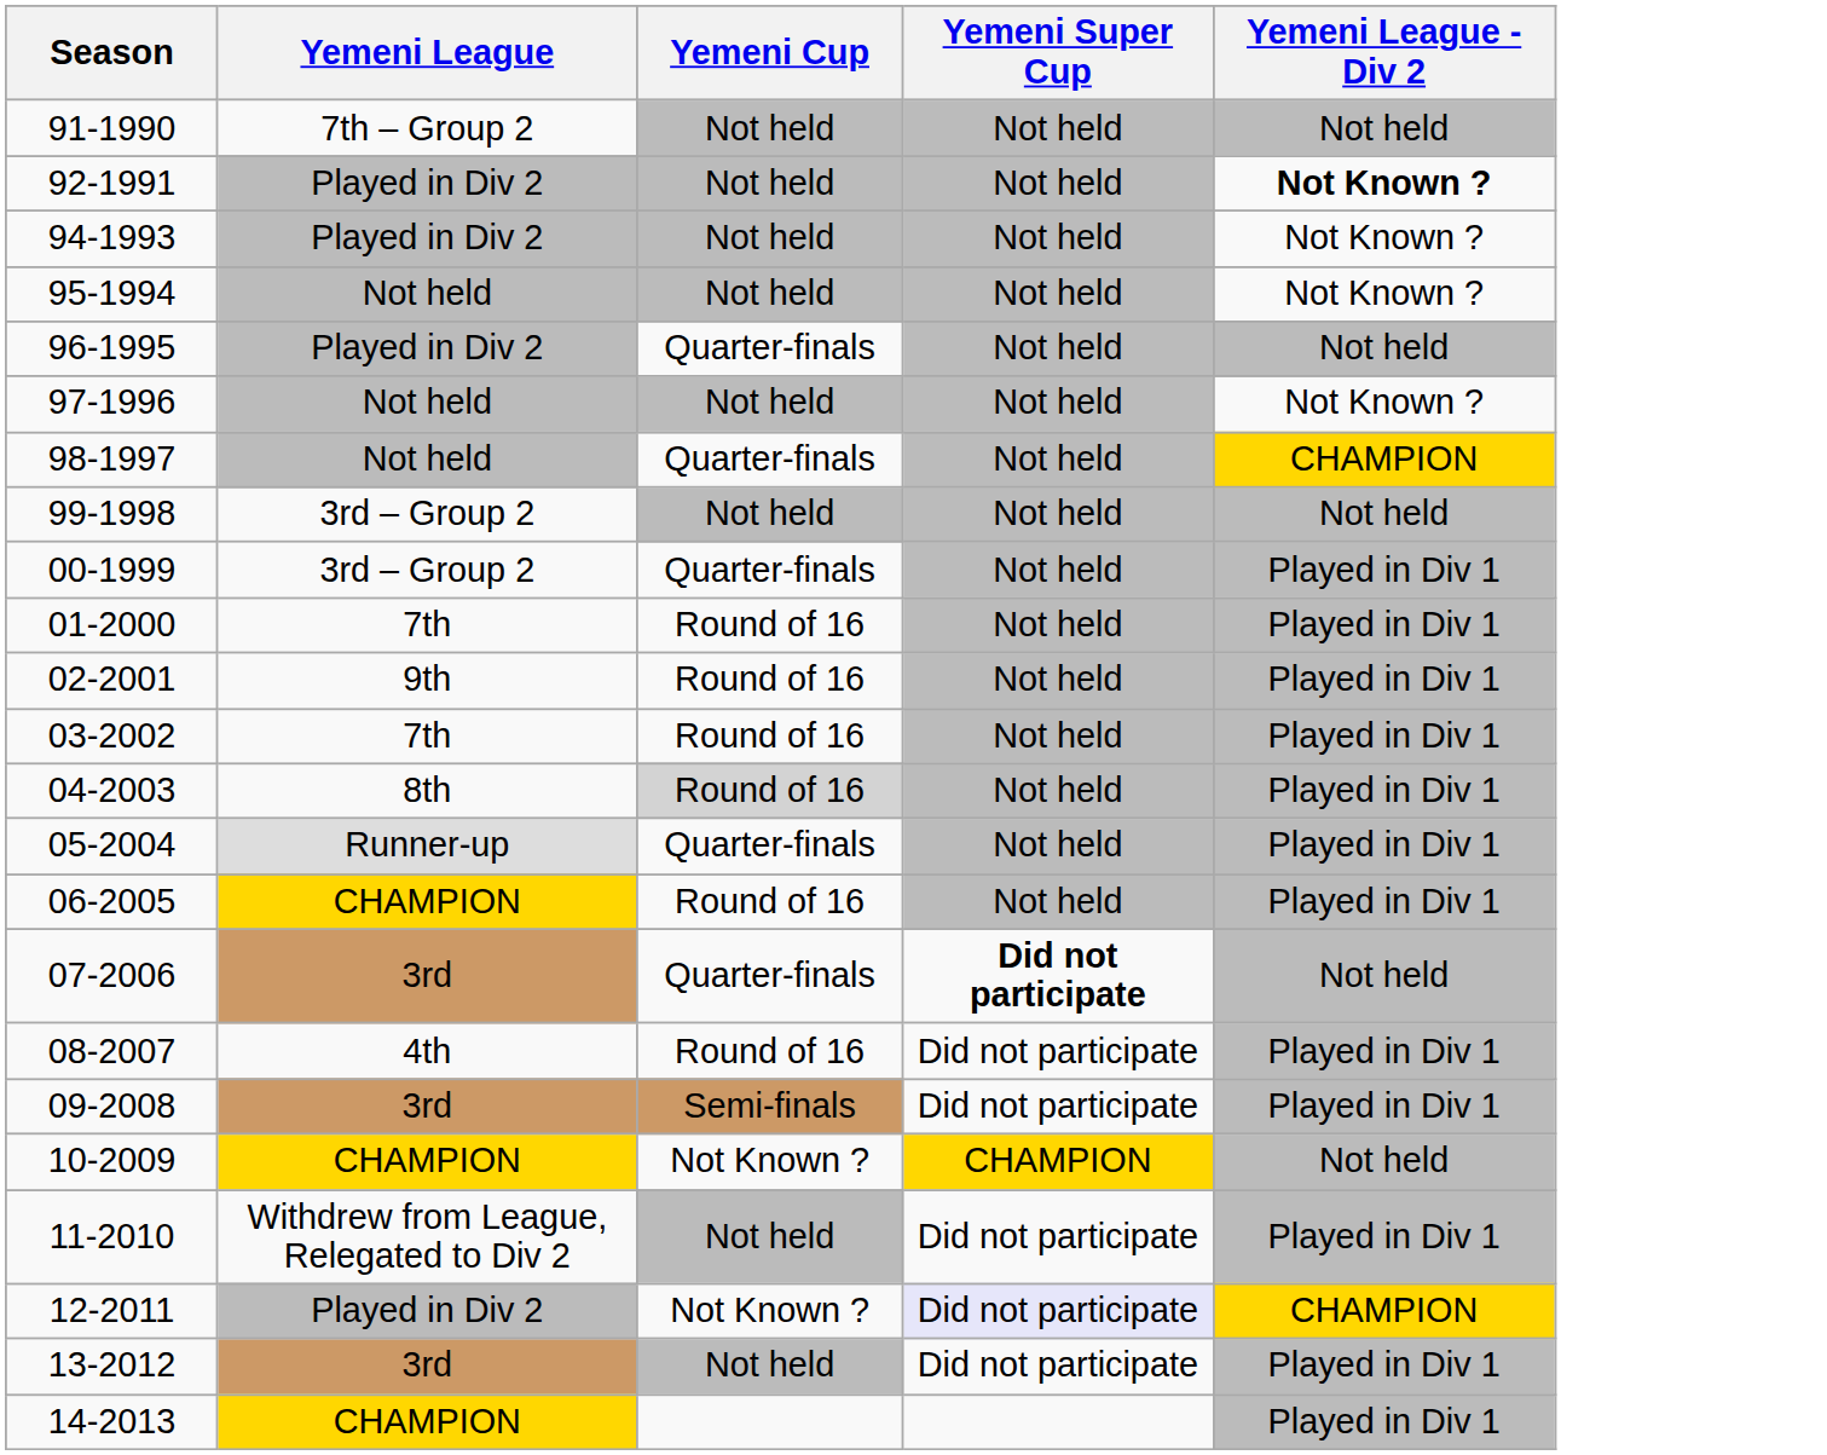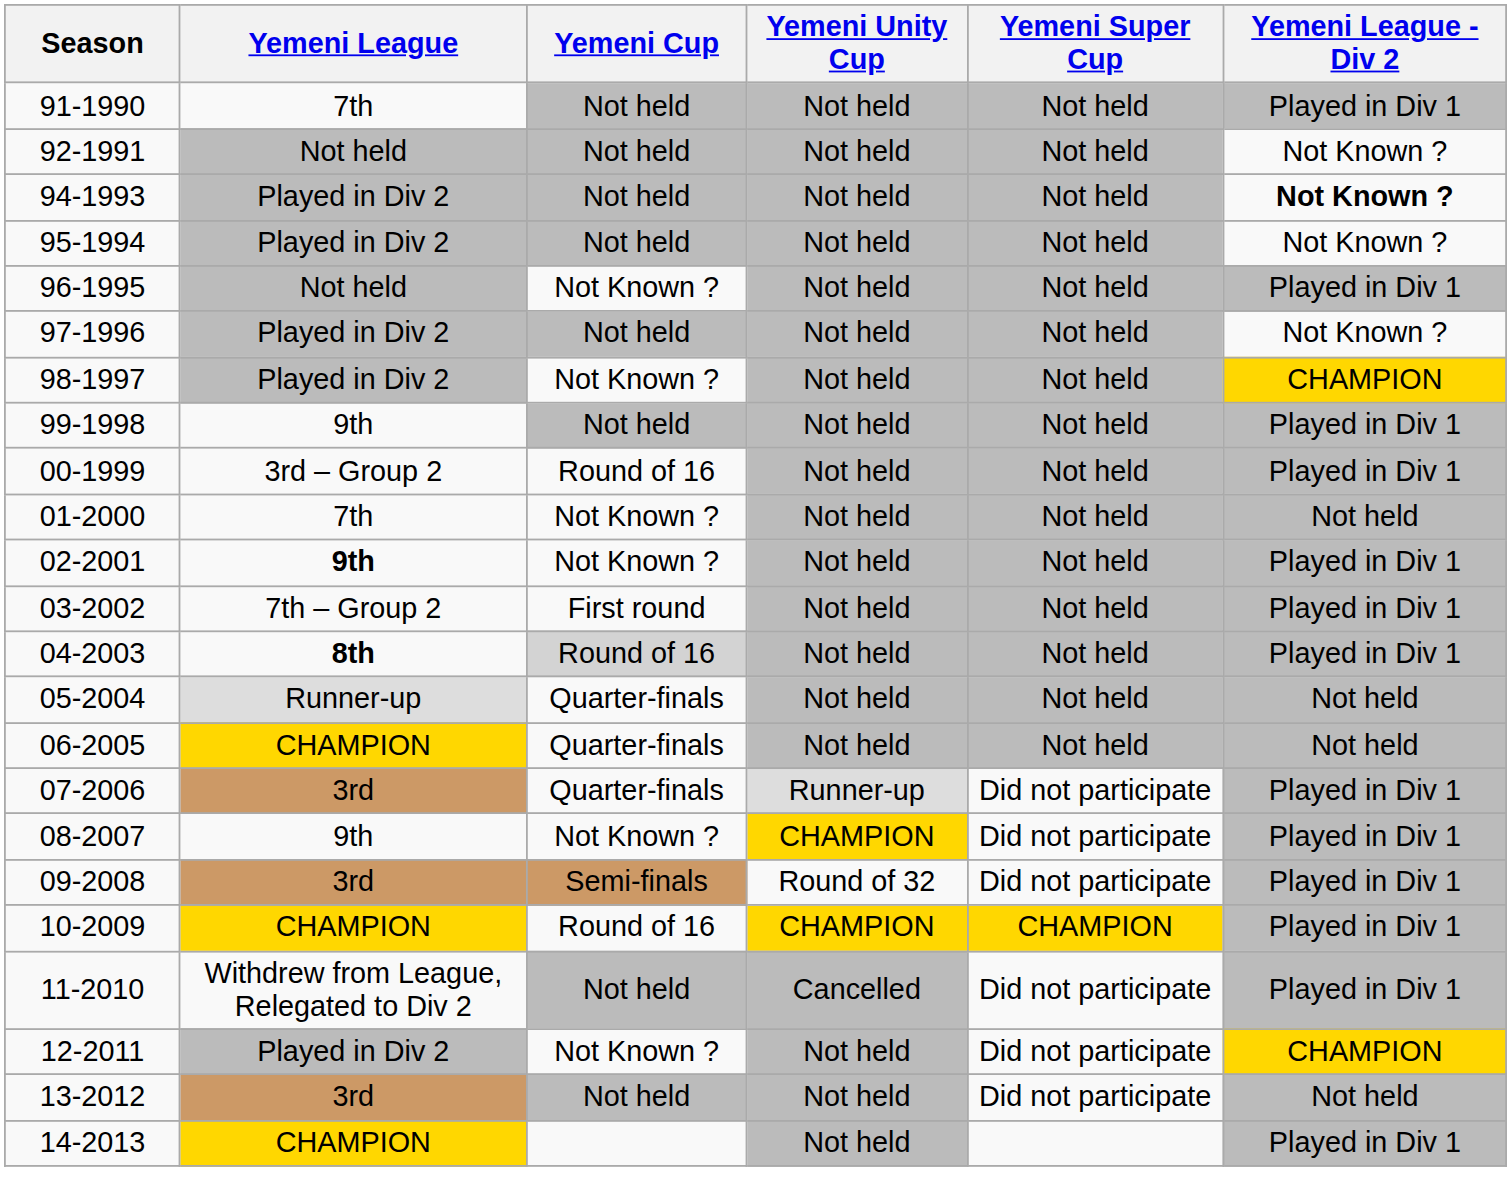+ column: Yemeni Unity Cup | Not held | Not held | Not held | Not held | Not held | Not held | Not held | Not held | Not held | Not held | Not held | Not held | Not held | Not held | Not held | Runner-up | CHAMPION | Round of 32 | CHAMPION | Cancelled | Not held | Not held | Not held
91-1990 | Yemeni League: 7th – Group 2 -> 7th
91-1990 | Yemeni League - Div 2: Not held -> Played in Div 1
92-1991 | Yemeni League: Played in Div 2 -> Not held
92-1991 | Yemeni League - Div 2: bold -> normal
94-1993 | Yemeni League - Div 2: normal -> bold
95-1994 | Yemeni League: Not held -> Played in Div 2
96-1995 | Yemeni League: Played in Div 2 -> Not held
96-1995 | Yemeni Cup: Quarter-finals -> Not Known ?
96-1995 | Yemeni League - Div 2: Not held -> Played in Div 1
97-1996 | Yemeni League: Not held -> Played in Div 2
98-1997 | Yemeni League: Not held -> Played in Div 2
98-1997 | Yemeni Cup: Quarter-finals -> Not Known ?
99-1998 | Yemeni League: 3rd – Group 2 -> 9th
99-1998 | Yemeni League - Div 2: Not held -> Played in Div 1
00-1999 | Yemeni Cup: Quarter-finals -> Round of 16
01-2000 | Yemeni Cup: Round of 16 -> Not Known ?
01-2000 | Yemeni League - Div 2: Played in Div 1 -> Not held
02-2001 | Yemeni League: normal -> bold
02-2001 | Yemeni Cup: Round of 16 -> Not Known ?
03-2002 | Yemeni League: 7th -> 7th – Group 2
03-2002 | Yemeni Cup: Round of 16 -> First round
04-2003 | Yemeni League: normal -> bold
05-2004 | Yemeni League - Div 2: Played in Div 1 -> Not held
06-2005 | Yemeni Cup: Round of 16 -> Quarter-finals
06-2005 | Yemeni League - Div 2: Played in Div 1 -> Not held
07-2006 | Yemeni Super Cup: bold -> normal
07-2006 | Yemeni League - Div 2: Not held -> Played in Div 1
08-2007 | Yemeni League: 4th -> 9th
08-2007 | Yemeni Cup: Round of 16 -> Not Known ?
10-2009 | Yemeni Cup: Not Known ? -> Round of 16
10-2009 | Yemeni League - Div 2: Not held -> Played in Div 1
12-2011 | Yemeni Super Cup: lavender background -> no background
13-2012 | Yemeni League - Div 2: Played in Div 1 -> Not held
